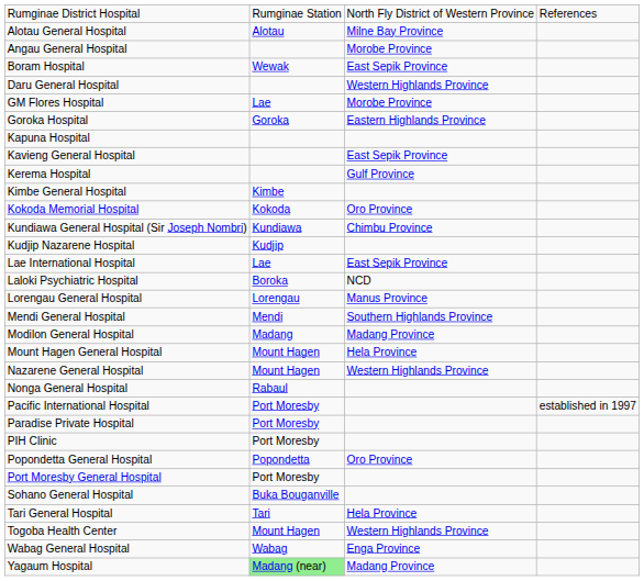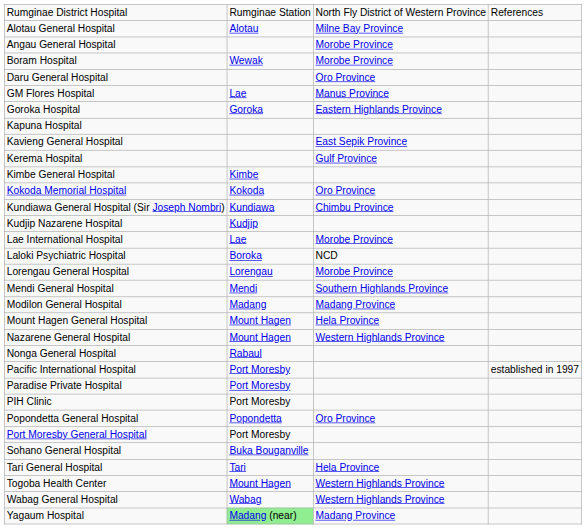Boram Hospital | column 3: East Sepik Province -> Morobe Province
Daru General Hospital | column 3: Western Highlands Province -> Oro Province
GM Flores Hospital | column 3: Morobe Province -> Manus Province
Lae International Hospital | column 3: East Sepik Province -> Morobe Province
Lorengau General Hospital | column 3: Manus Province -> Morobe Province
Wabag General Hospital | column 3: Enga Province -> Western Highlands Province
